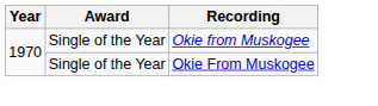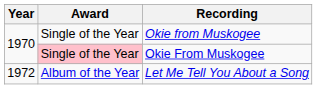Okie From Muskogee | Award: no background -> pink background
+ row: 1972 | Album of the Year | Let Me Tell You About a Song
